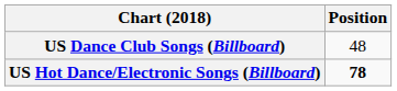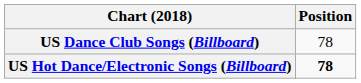US Dance Club Songs (Billboard) | Position: 48 -> 78
